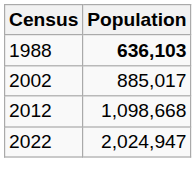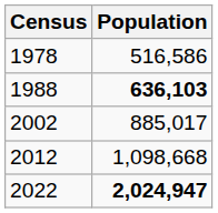+ row: 1978 | 516,586
2022 | Population: normal -> bold
